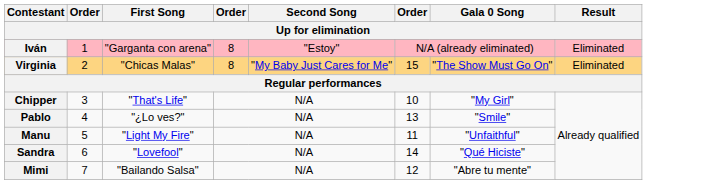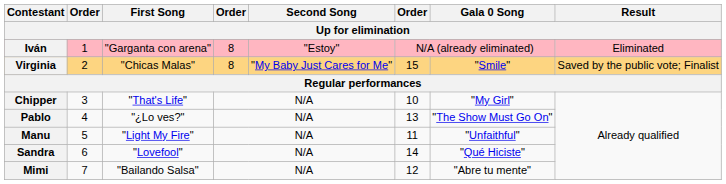Virginia | Gala 0 Song: "The Show Must Go On" -> "Smile"
Virginia | Result: Eliminated -> Saved by the public vote; Finalist
Pablo | Gala 0 Song: "Smile" -> "The Show Must Go On"
